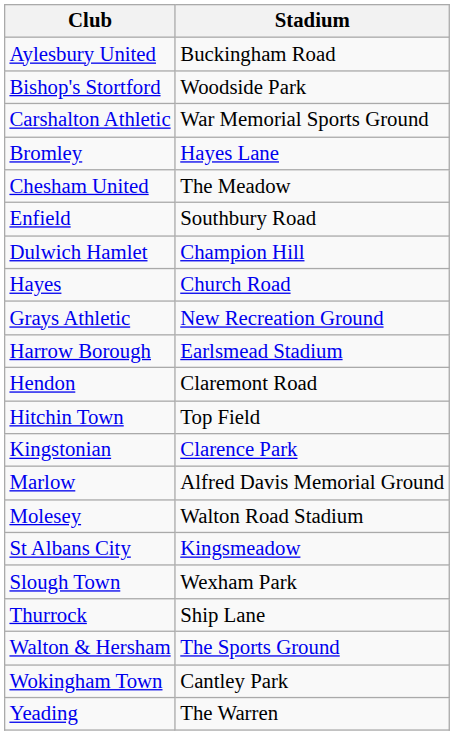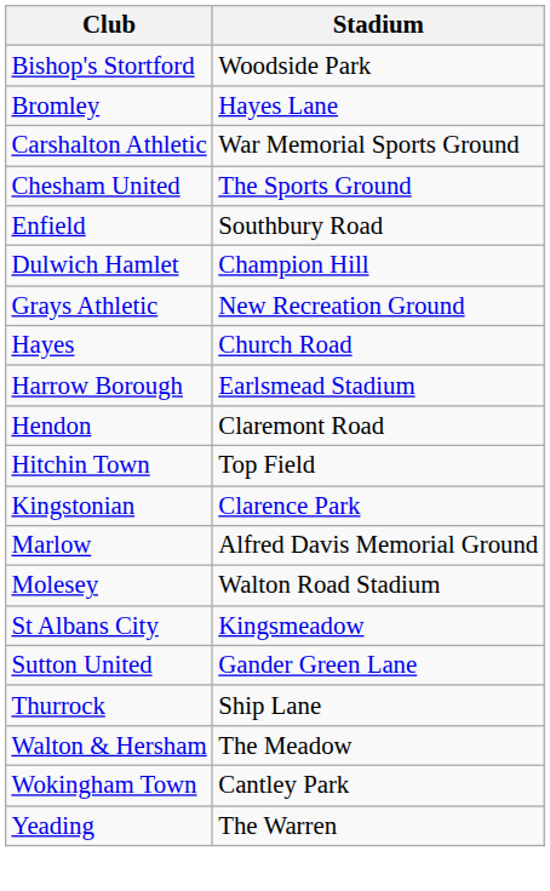- row: Aylesbury United | Buckingham Road
rows swapped: Bromley <-> Carshalton Athletic
Chesham United | Stadium: The Meadow -> The Sports Ground
rows swapped: Grays Athletic <-> Hayes
- row: Slough Town | Wexham Park
+ row: Sutton United | Gander Green Lane
Walton & Hersham | Stadium: The Sports Ground -> The Meadow
